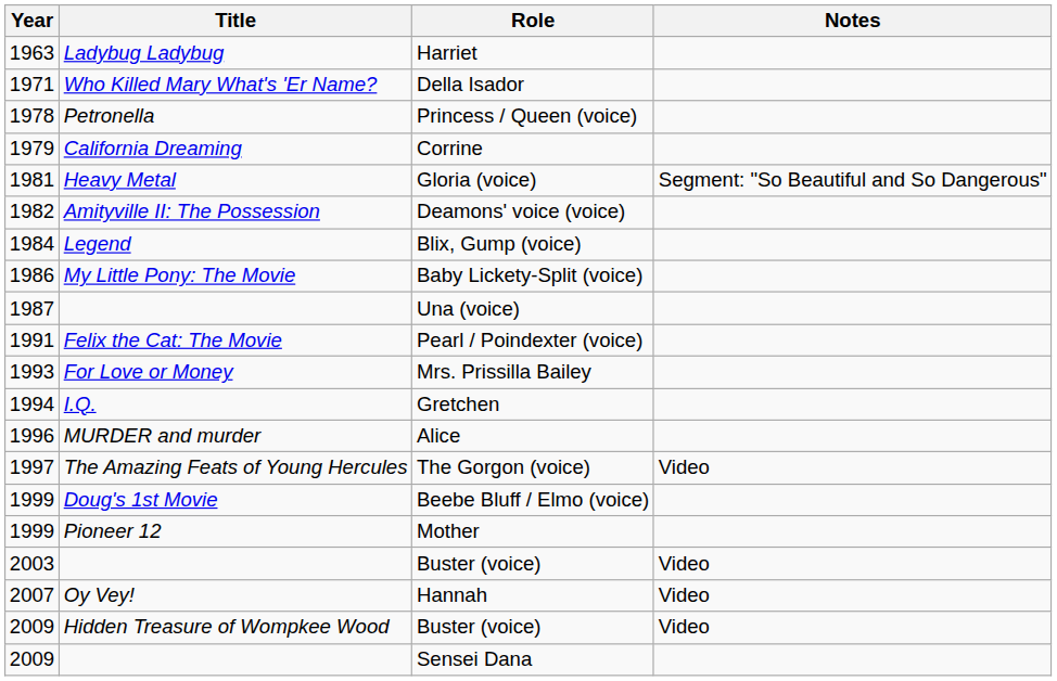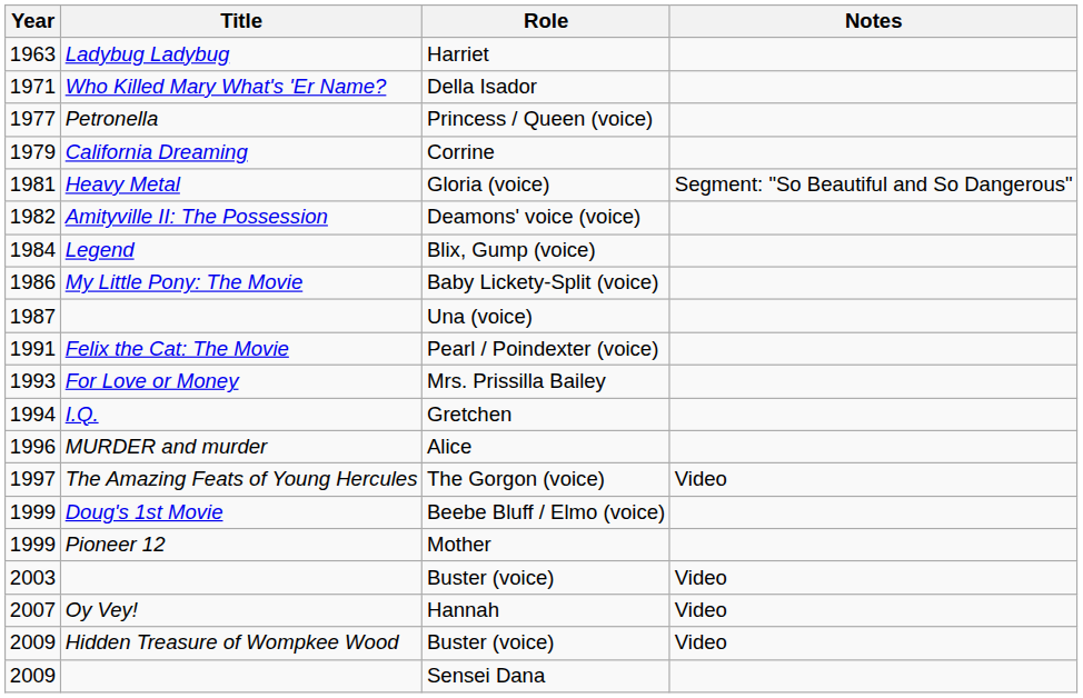Princess / Queen (voice) | Year: 1978 -> 1977
